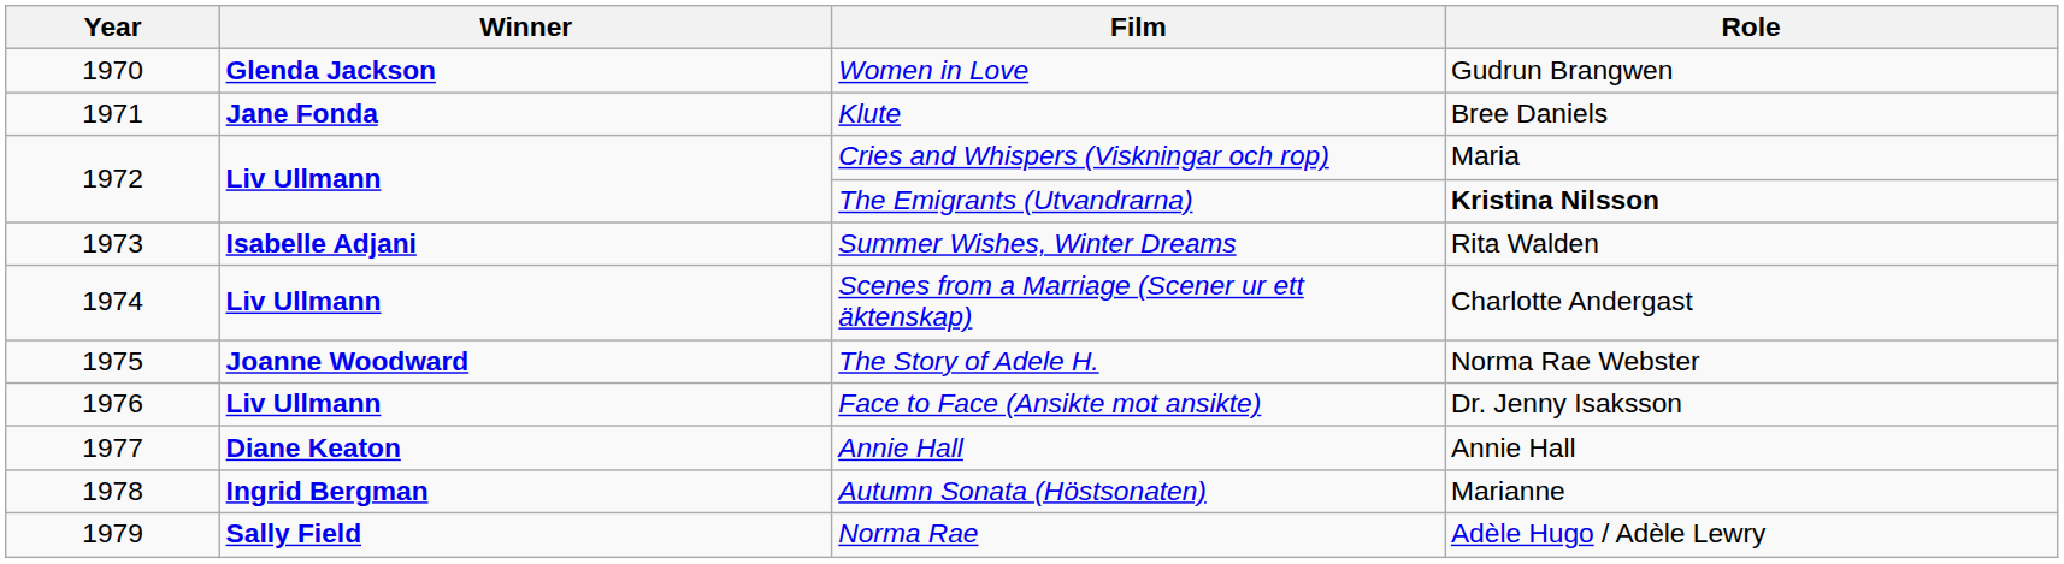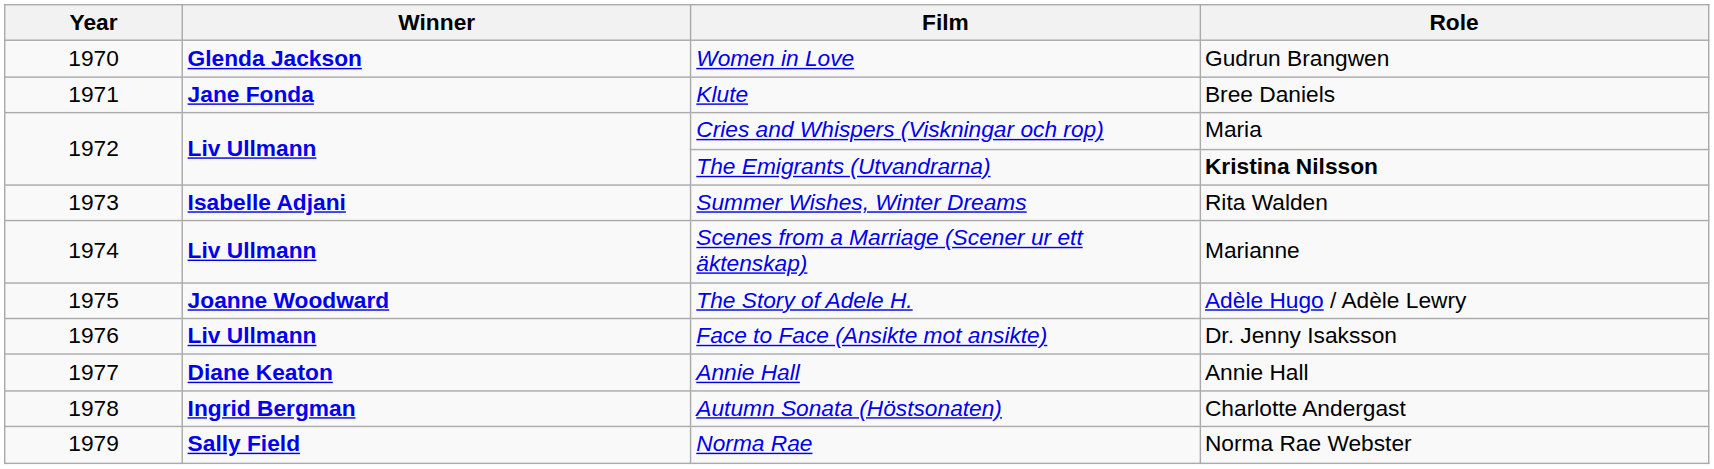Scenes from a Marriage (Scener ur ett äktenskap) | Role: Charlotte Andergast -> Marianne
The Story of Adele H. | Role: Norma Rae Webster -> Adèle Hugo / Adèle Lewry
Autumn Sonata (Höstsonaten) | Role: Marianne -> Charlotte Andergast
Norma Rae | Role: Adèle Hugo / Adèle Lewry -> Norma Rae Webster
